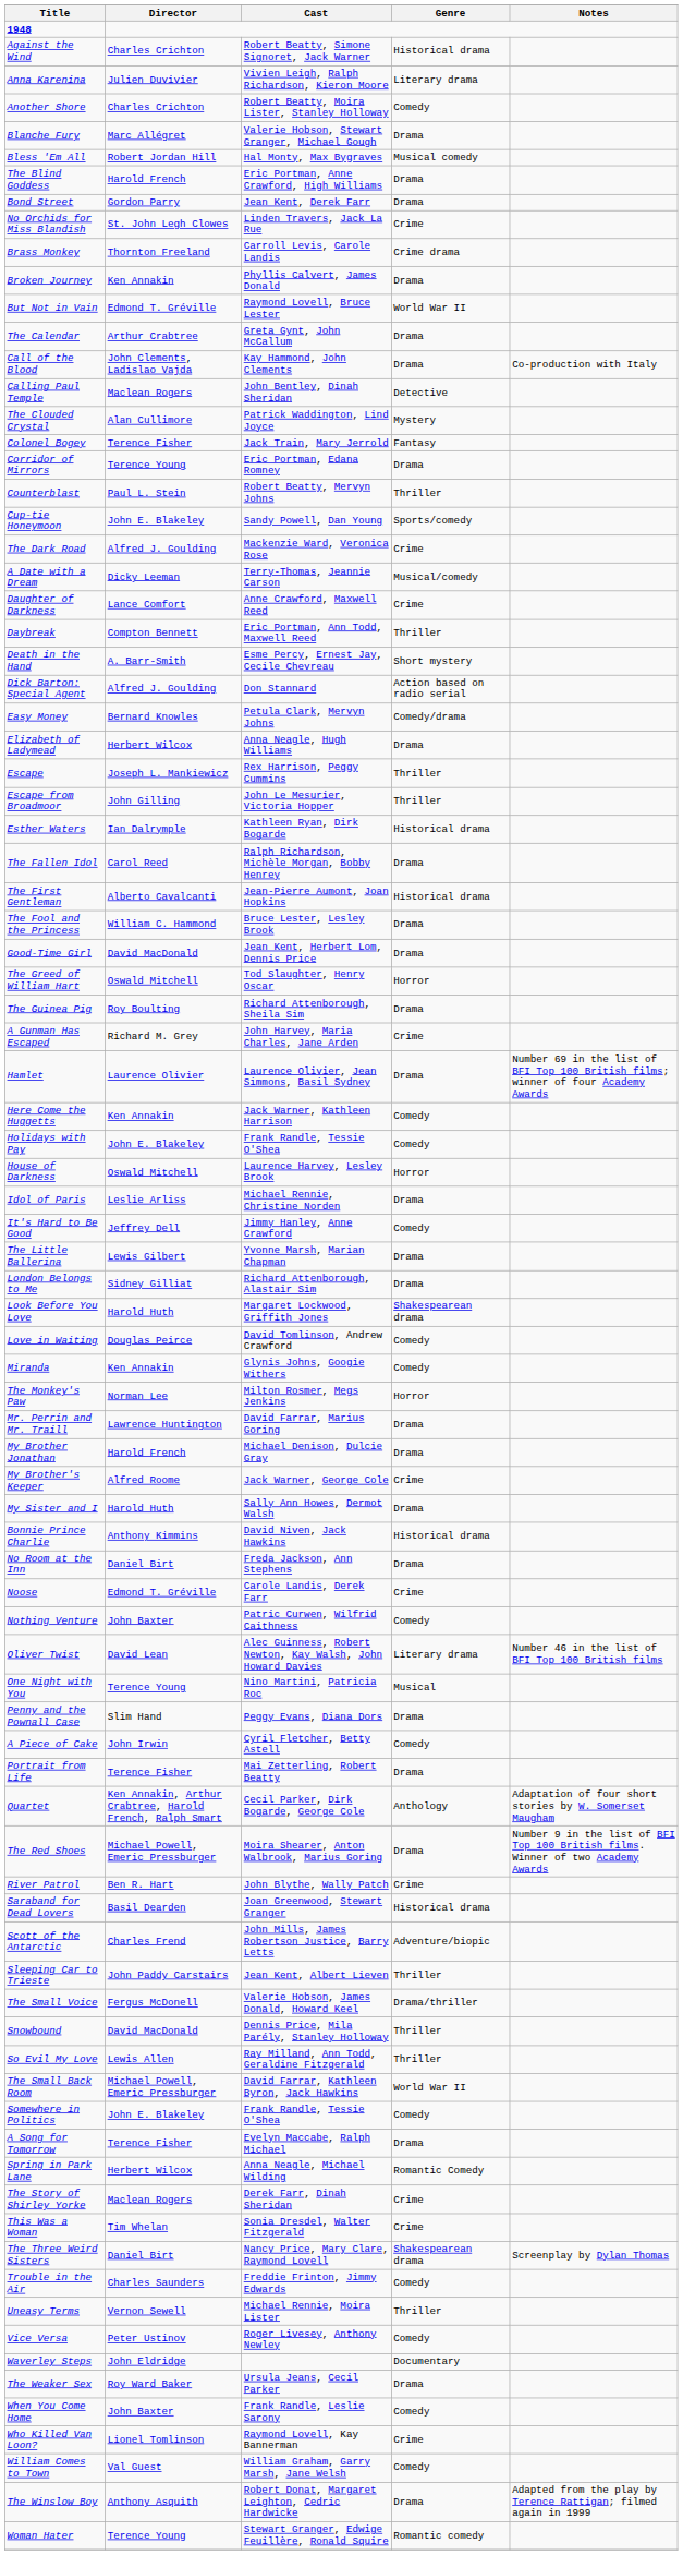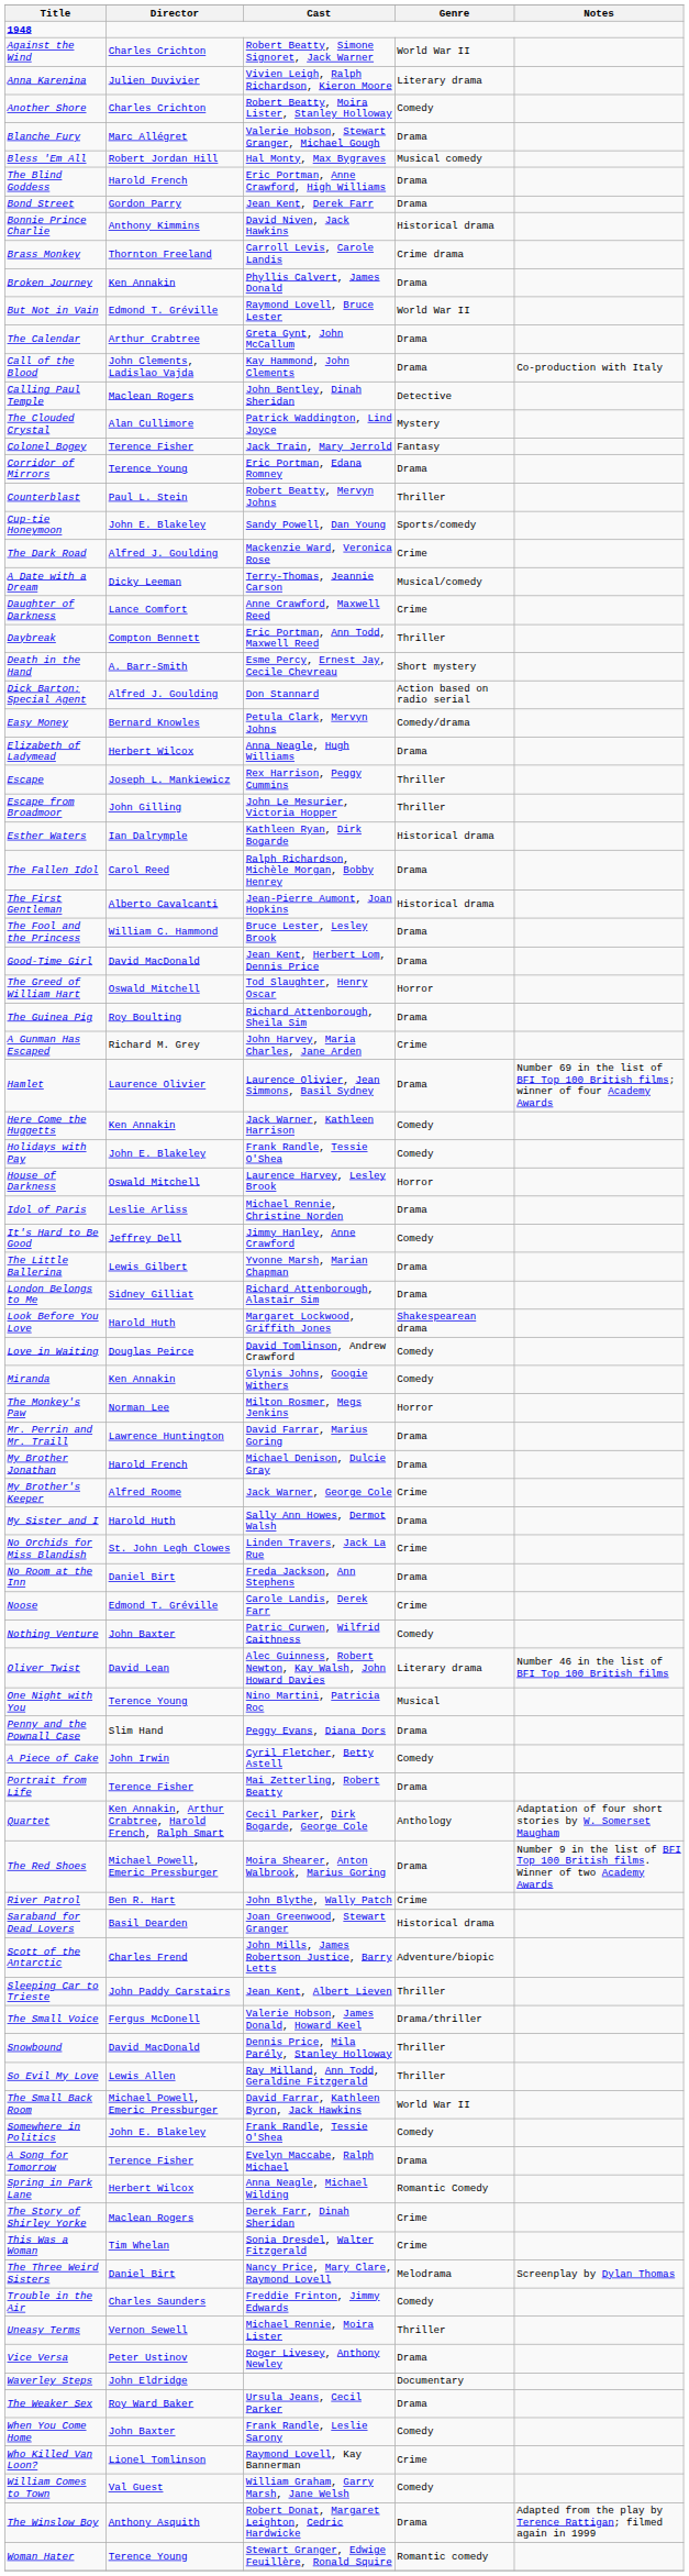Against the Wind | Genre: Historical drama -> World War II
rows swapped: Bonnie Prince Charlie <-> No Orchids for Miss Blandish
The Three Weird Sisters | Genre: Shakespearean drama -> Melodrama
Vice Versa | Genre: Comedy -> Drama
